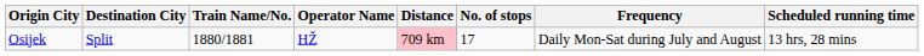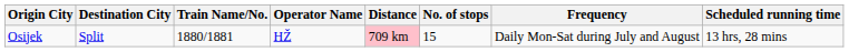Osijek | No. of stops: 17 -> 15
